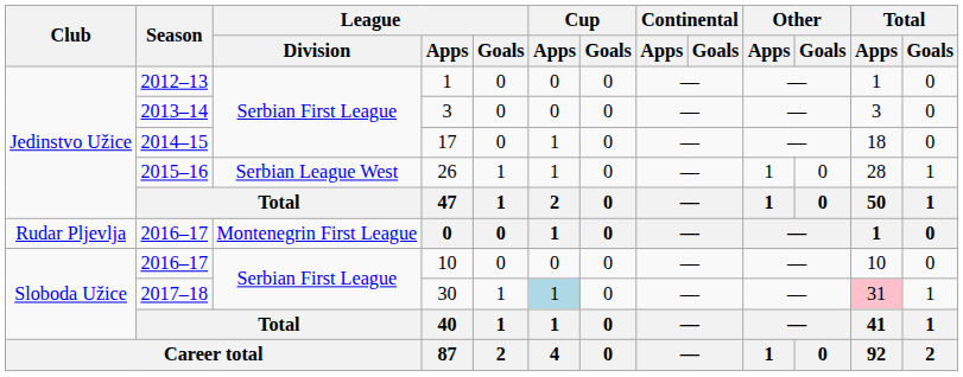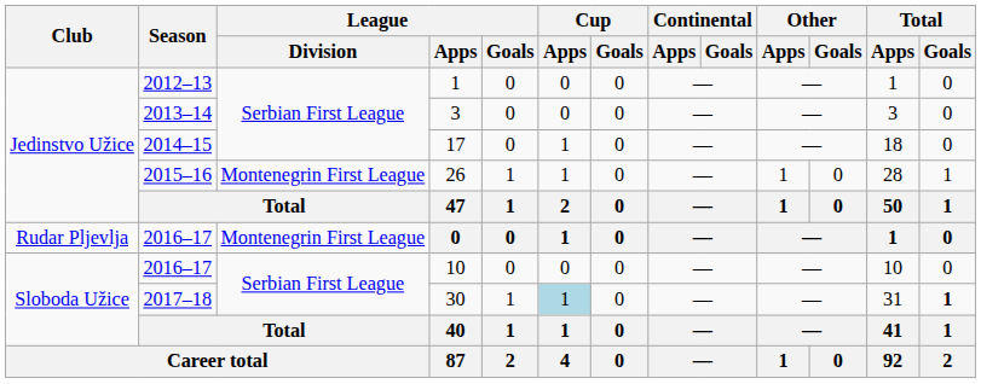26 | League / Division: Serbian League West -> Montenegrin First League
30 | Total / Apps: pink background -> no background
30 | Total / Goals: normal -> bold
